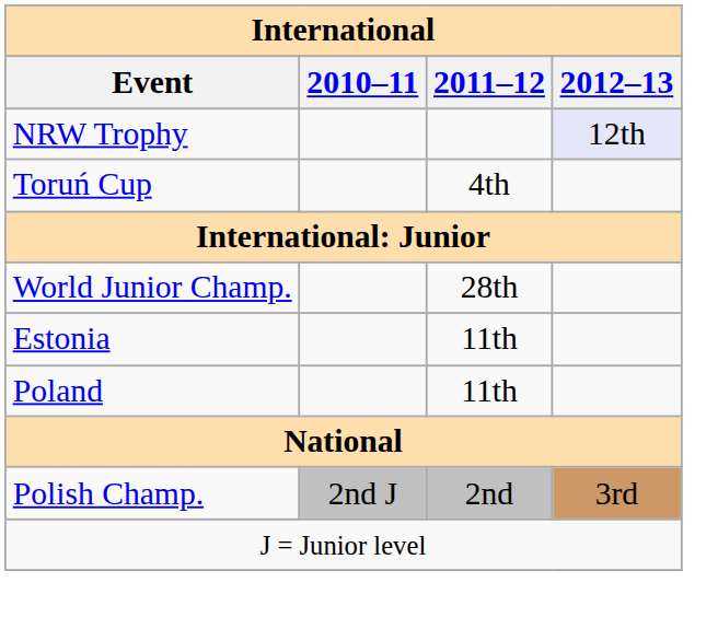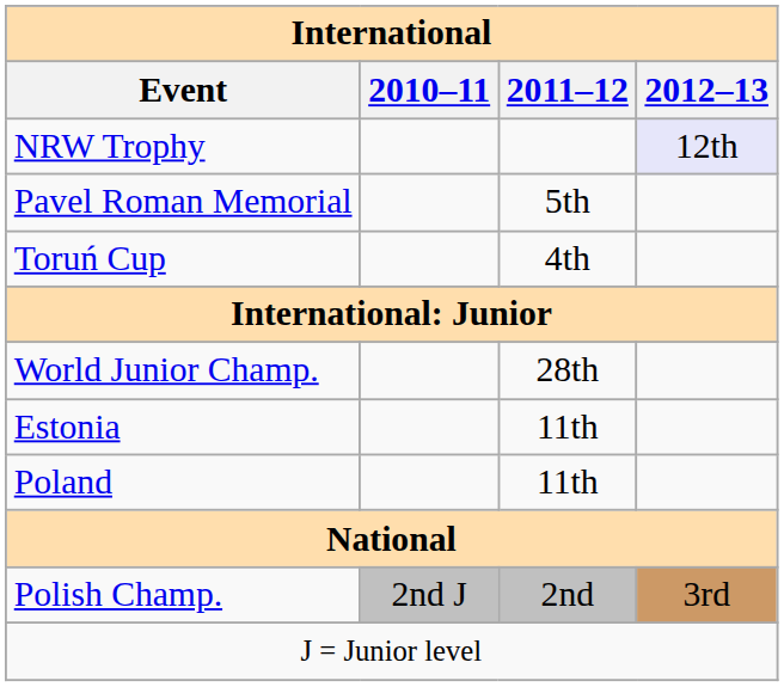+ row: Pavel Roman Memorial | 5th
